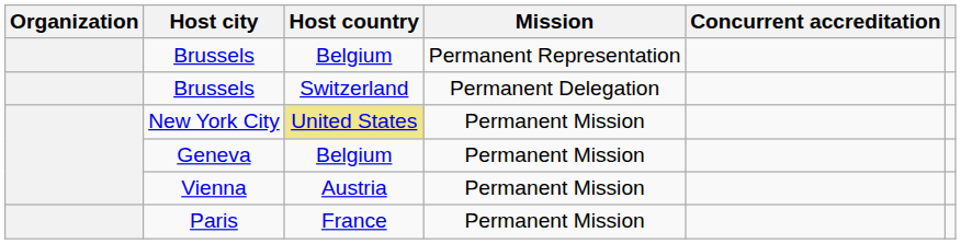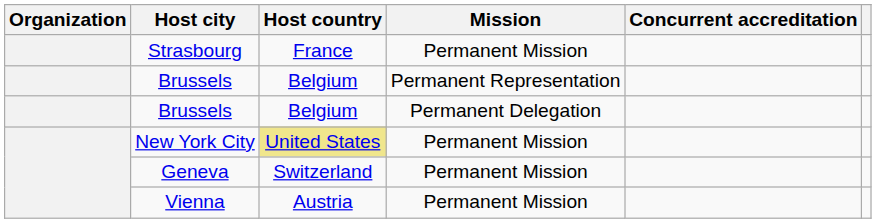+ row: Strasbourg | France | Permanent Mission
Brussels / Permanent Delegation | Host country: Switzerland -> Belgium
Geneva | Host country: Belgium -> Switzerland
- row: Paris | France | Permanent Mission
